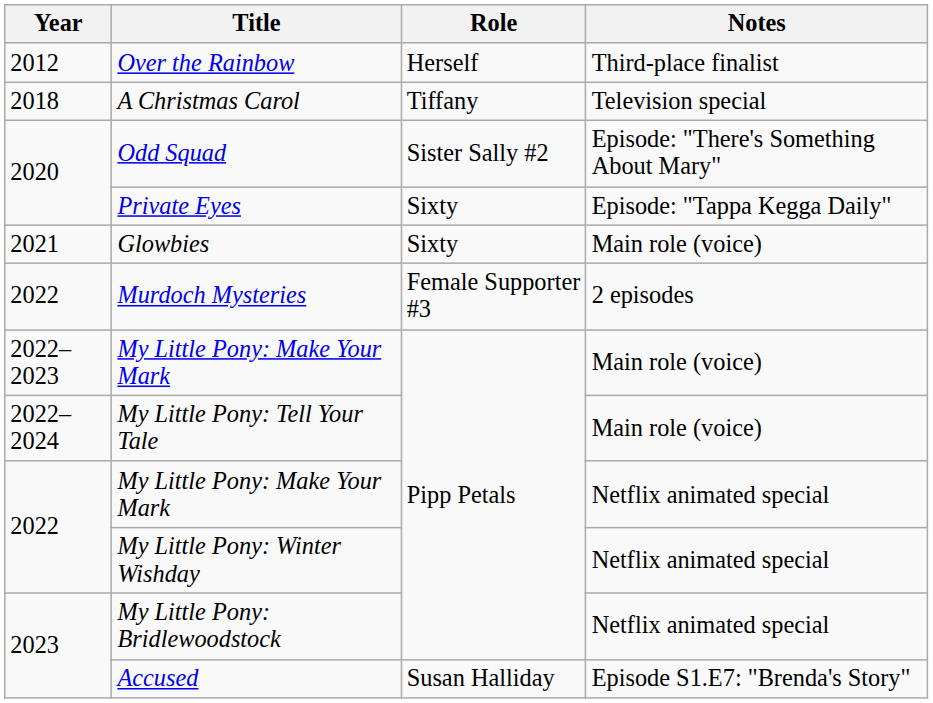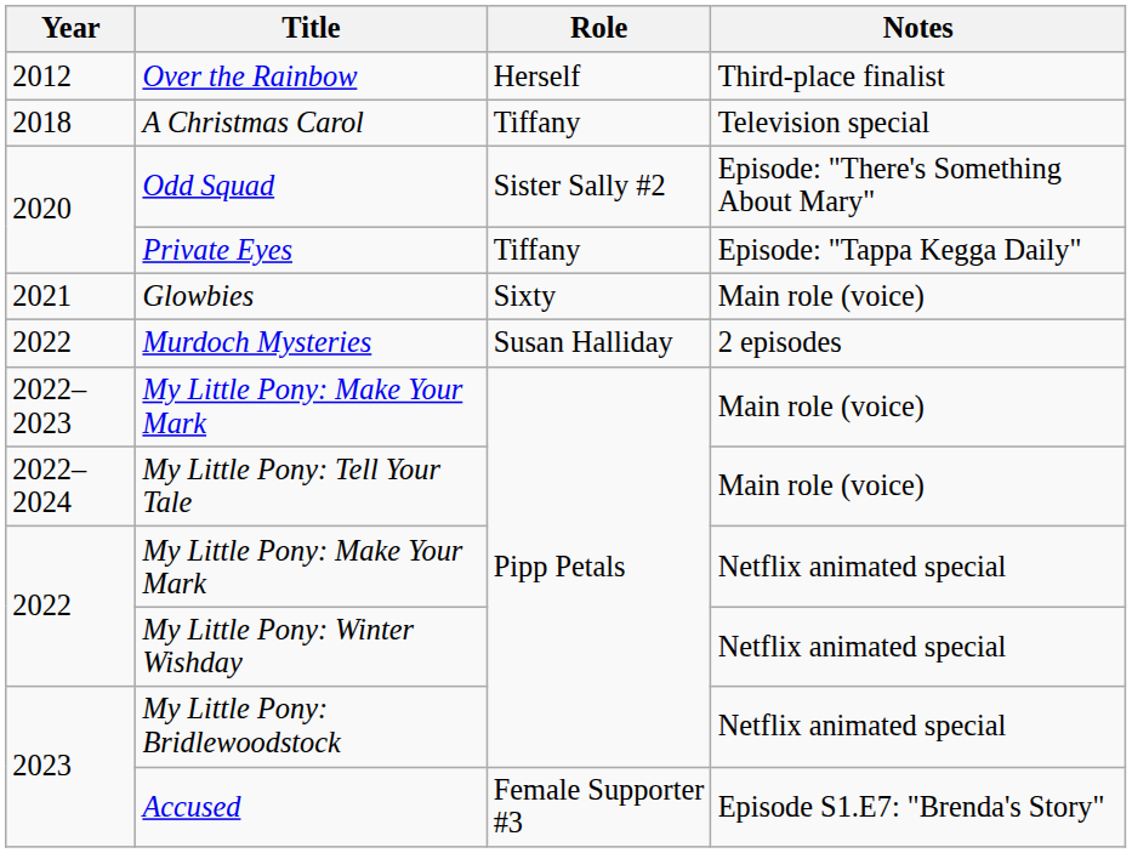Private Eyes | Role: Sixty -> Tiffany
Murdoch Mysteries | Role: Female Supporter #3 -> Susan Halliday
Accused | Role: Susan Halliday -> Female Supporter #3
